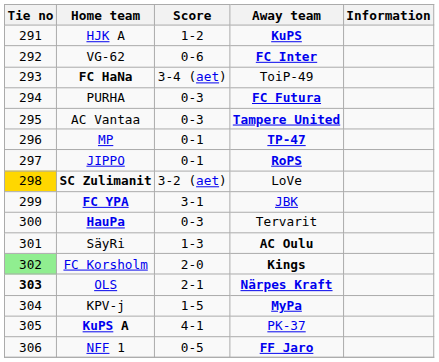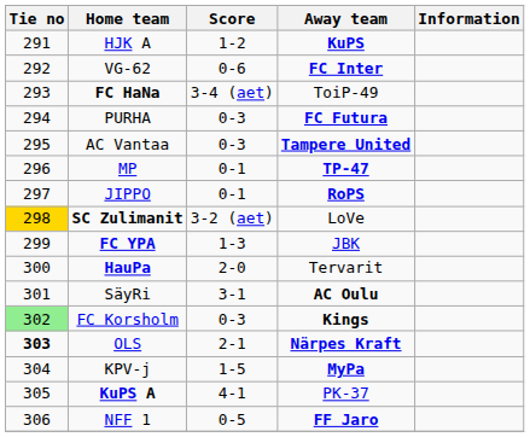FC YPA | Score: 3-1 -> 1-3
HauPa | Score: 0-3 -> 2-0
SäyRi | Score: 1-3 -> 3-1
FC Korsholm | Score: 2-0 -> 0-3
